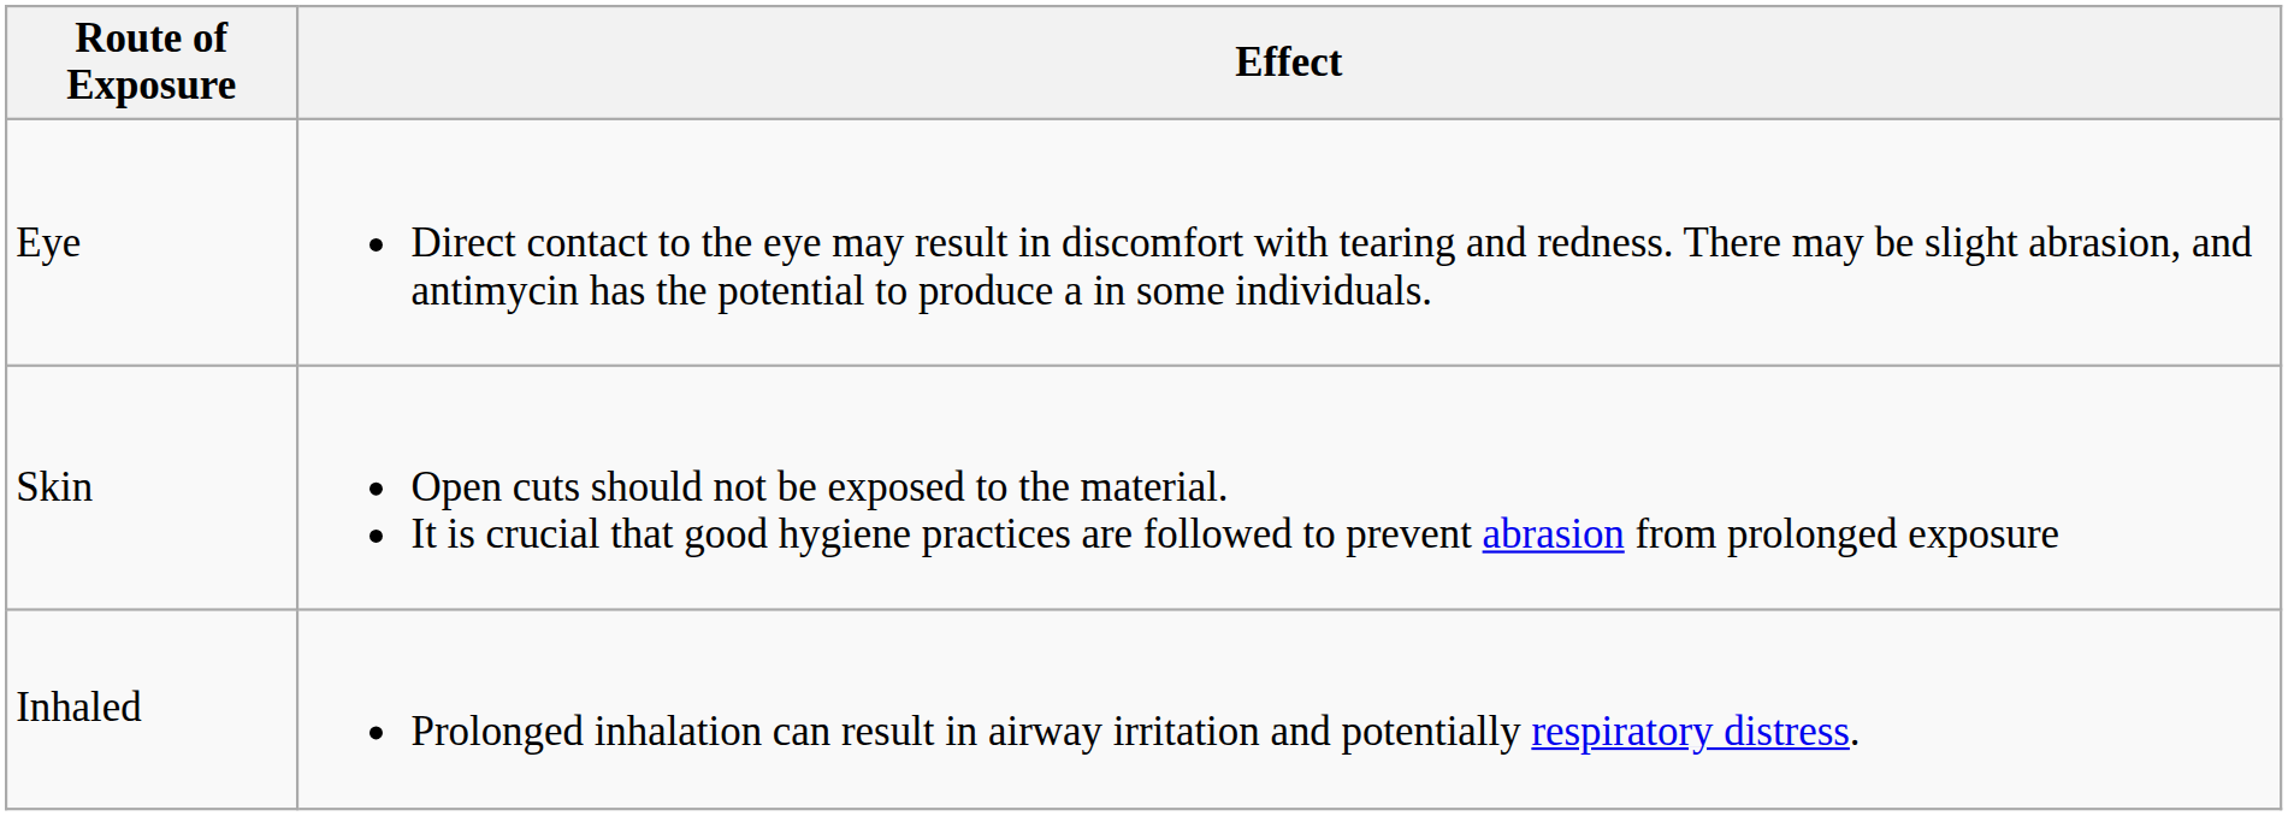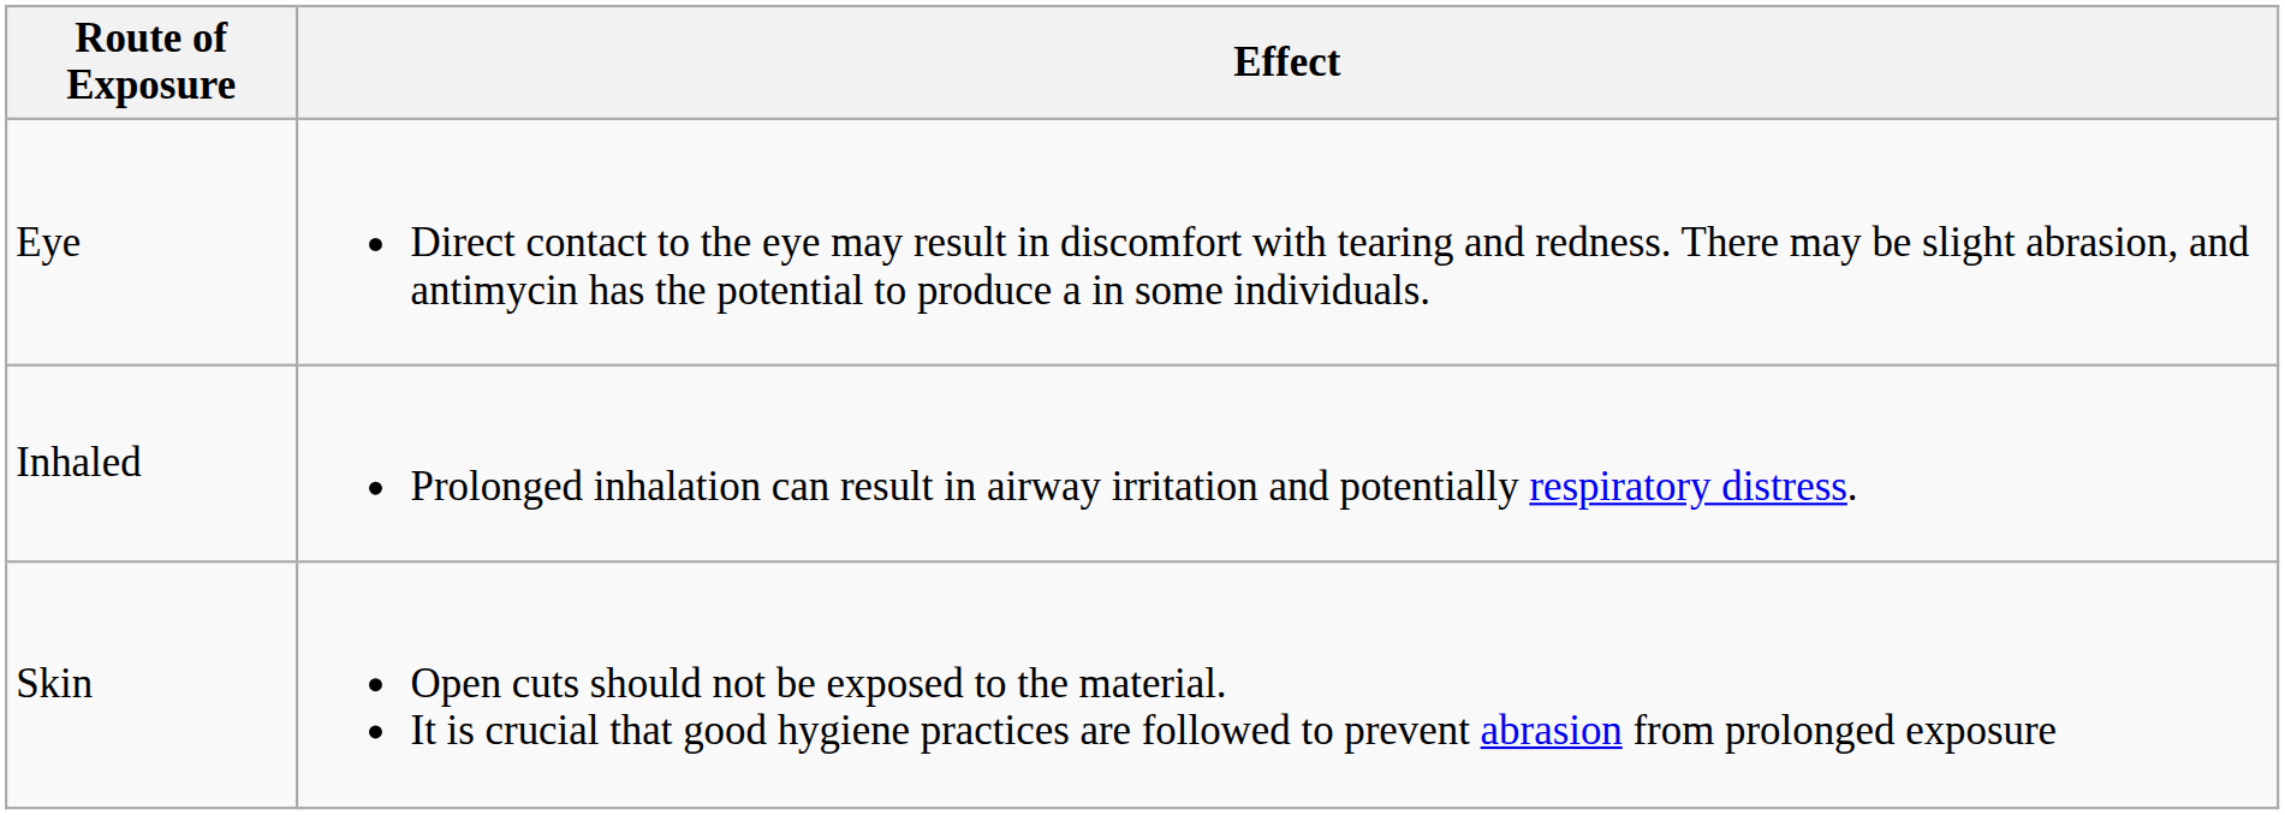rows swapped: Skin <-> Inhaled
